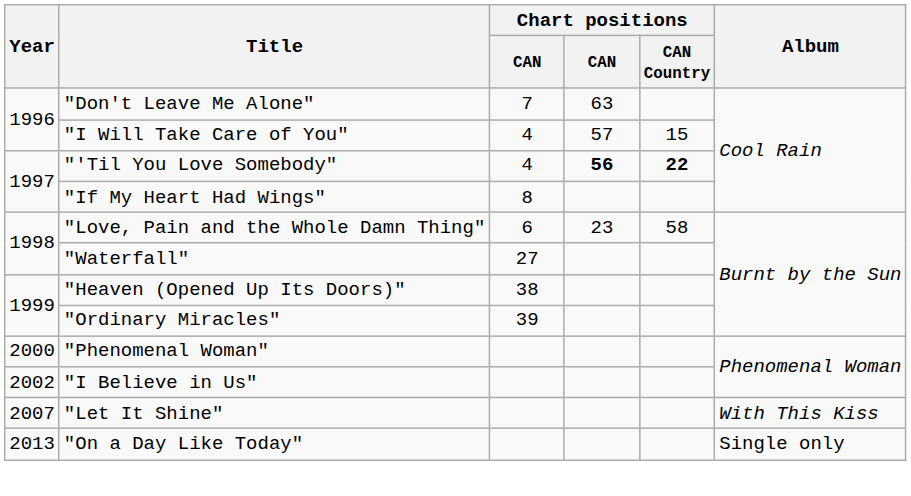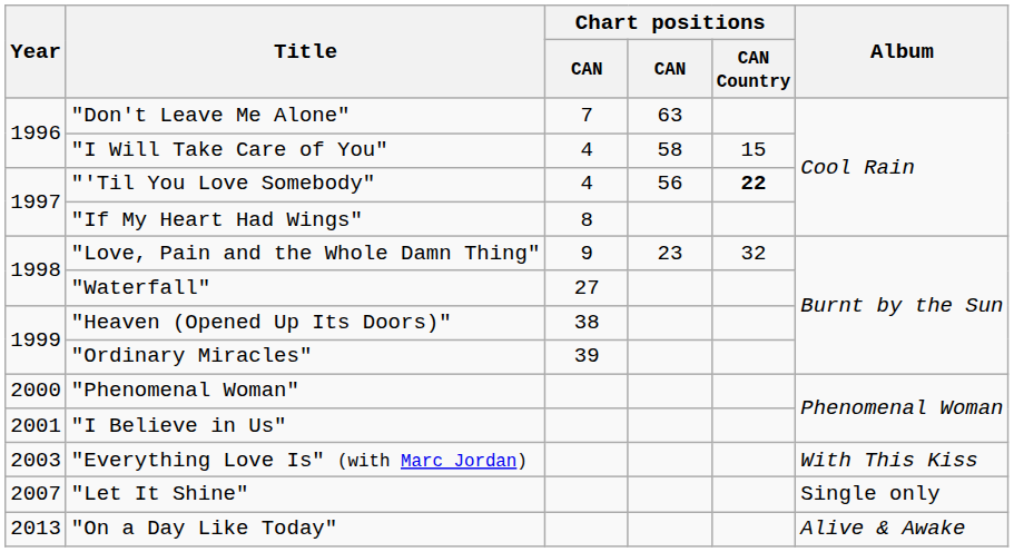"I Will Take Care of You" | column 4: 57 -> 58
"'Til You Love Somebody" | column 4: bold -> normal
"Love, Pain and the Whole Damn Thing" | column 3: 6 -> 9
"Love, Pain and the Whole Damn Thing" | Chart positions / CAN Country: 58 -> 32
"I Believe in Us" | Year: 2002 -> 2001
+ row: 2003 | "Everything Love Is" (with Marc Jordan) | With This Kiss
"Let It Shine" | Album: With This Kiss -> Single only
"On a Day Like Today" | Album: Single only -> Alive & Awake
